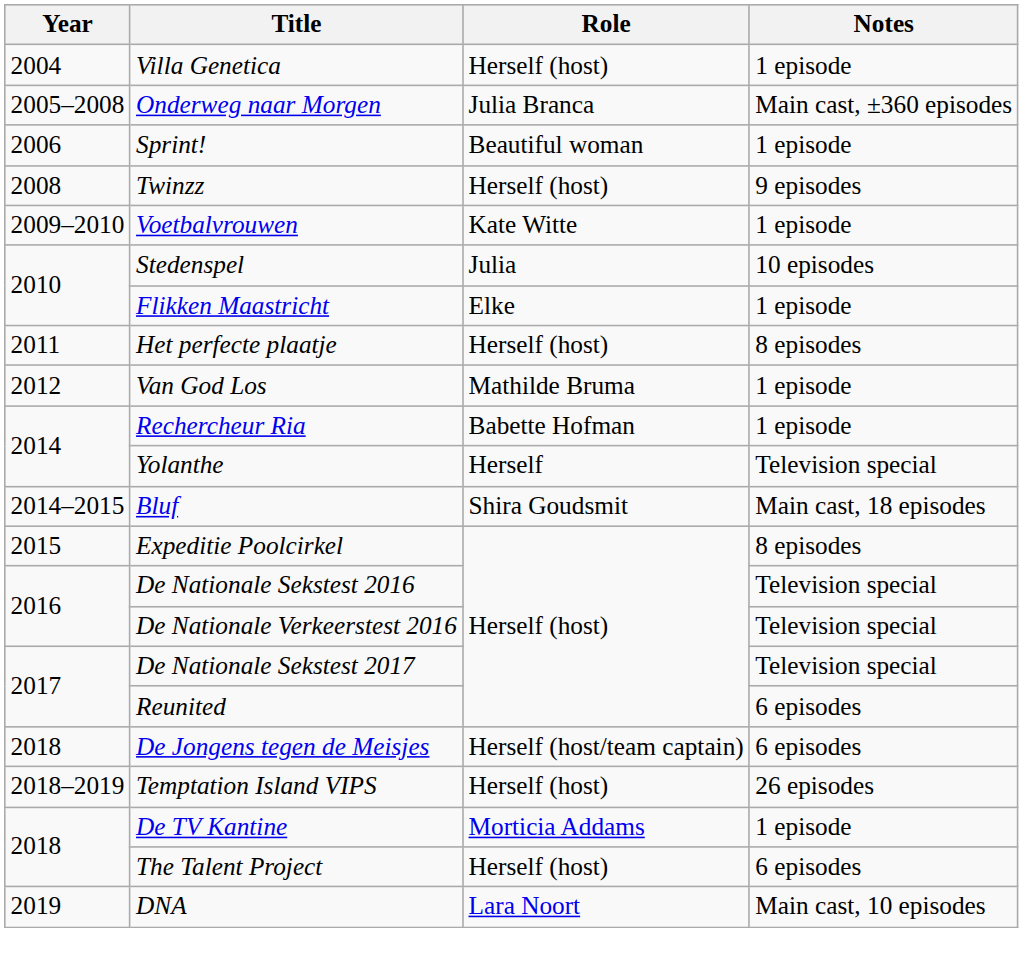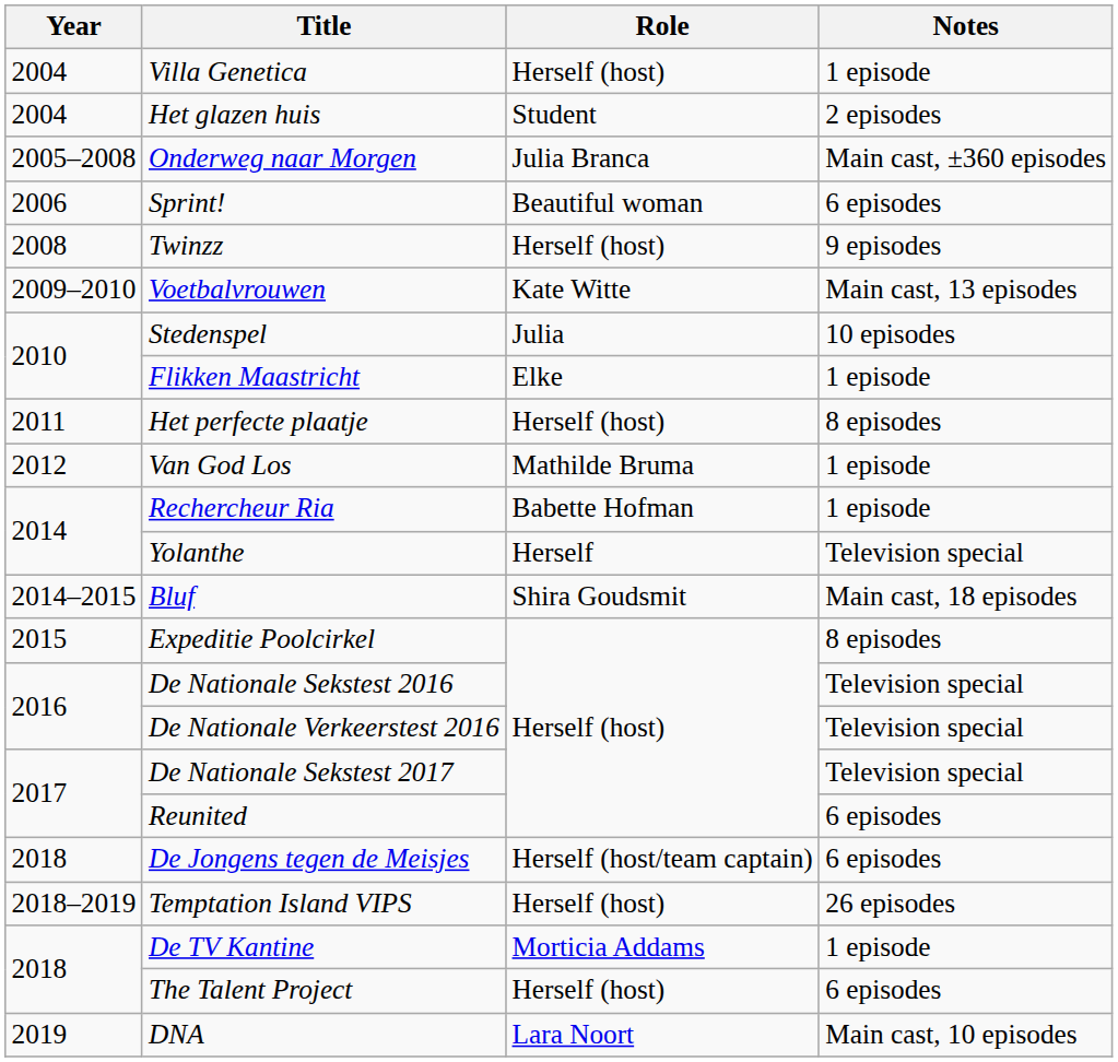+ row: 2004 | Het glazen huis | Student | 2 episodes
Sprint! | Notes: 1 episode -> 6 episodes
Voetbalvrouwen | Notes: 1 episode -> Main cast, 13 episodes
